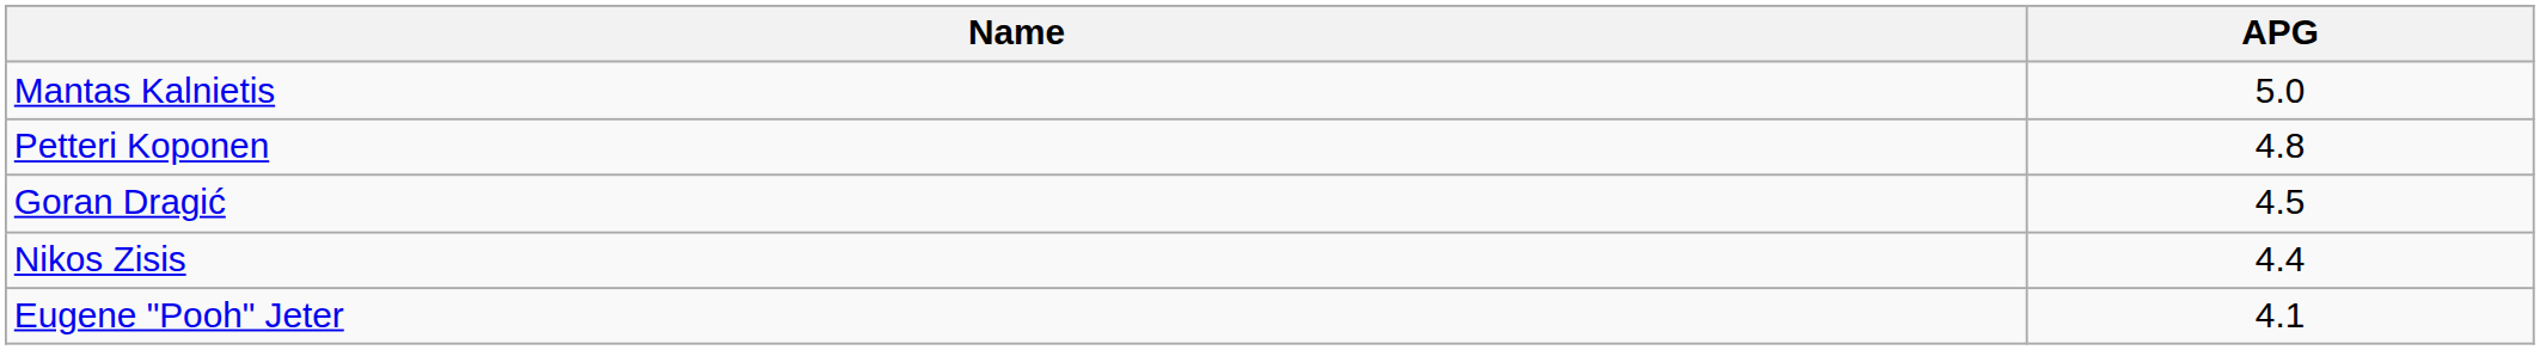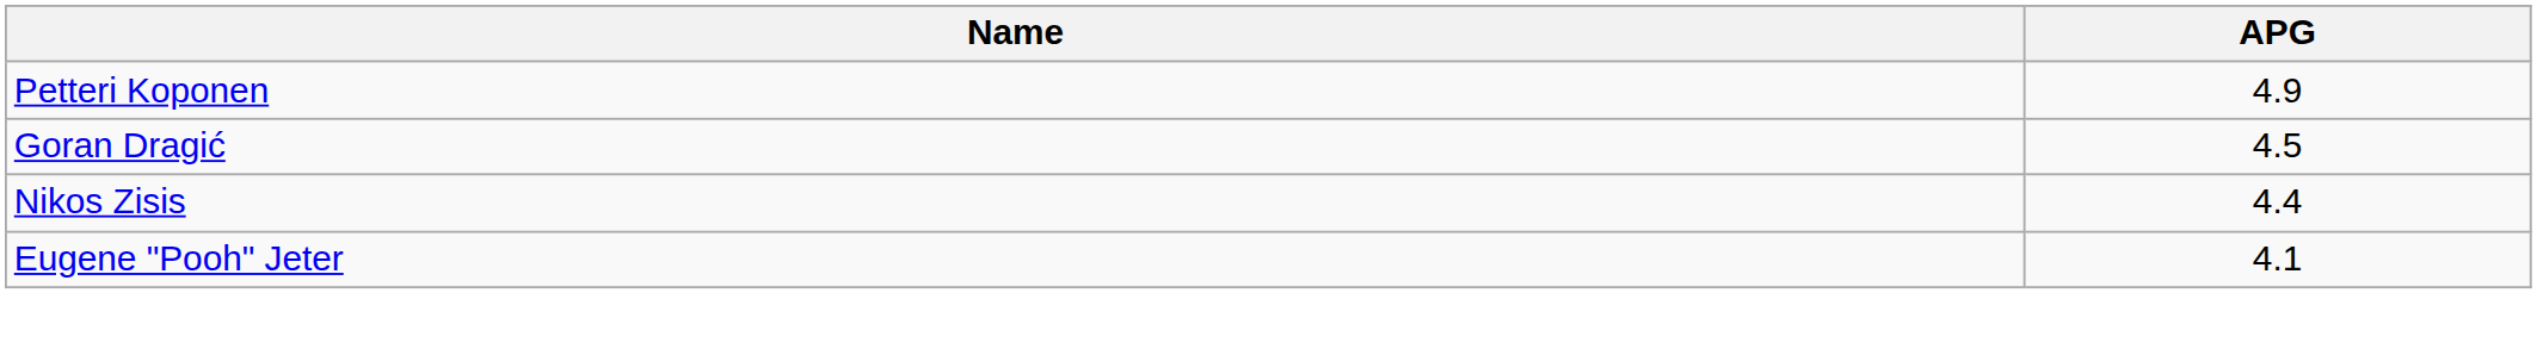- row: Mantas Kalnietis | 5.0
Petteri Koponen | APG: 4.8 -> 4.9
